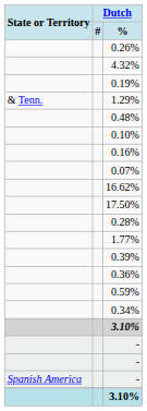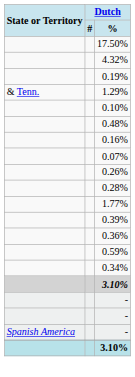rows swapped: 0.26% <-> 17.50%
rows swapped: 0.10% <-> 0.48%
- row: 16.62%
